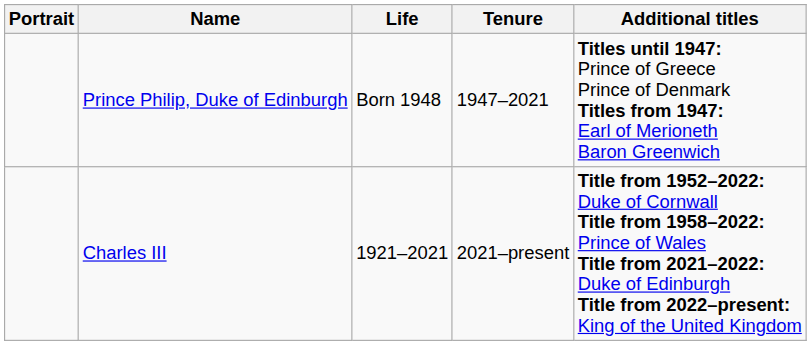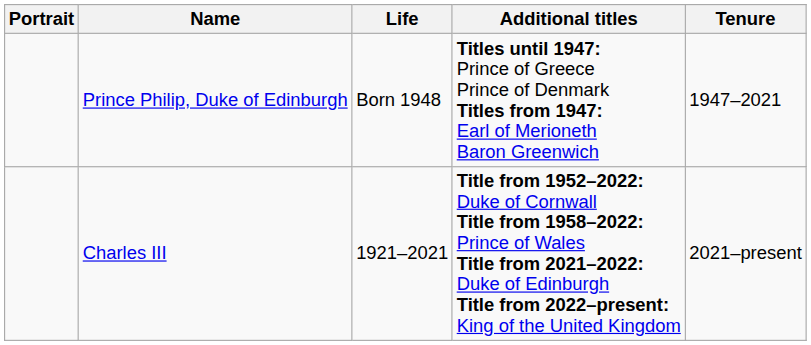columns swapped: Tenure <-> Additional titles
